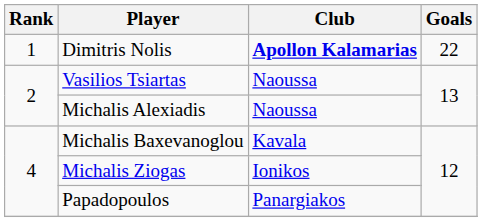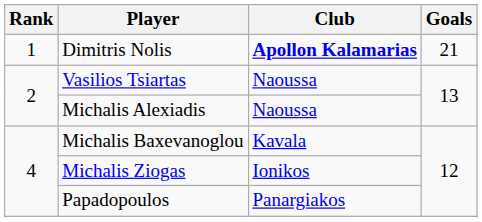Dimitris Nolis | Goals: 22 -> 21
